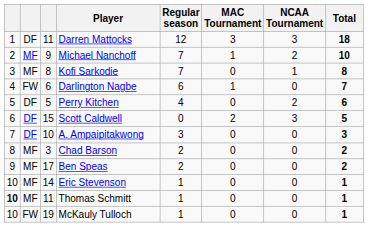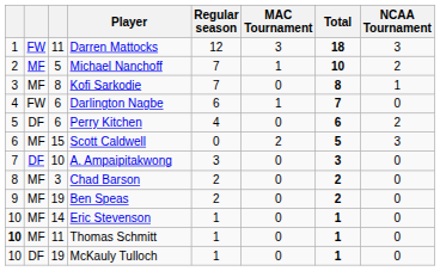columns swapped: NCAA Tournament <-> Total
Darren Mattocks | column 2: DF -> FW
Michael Nanchoff | column 3: 9 -> 5
Perry Kitchen | column 3: 5 -> 6
Scott Caldwell | column 2: DF -> MF
Ben Speas | column 3: 17 -> 19
McKauly Tulloch | column 2: FW -> DF
